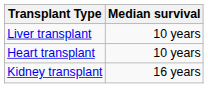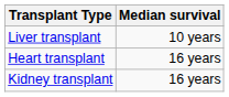Heart transplant | Median survival: 10 years -> 16 years
